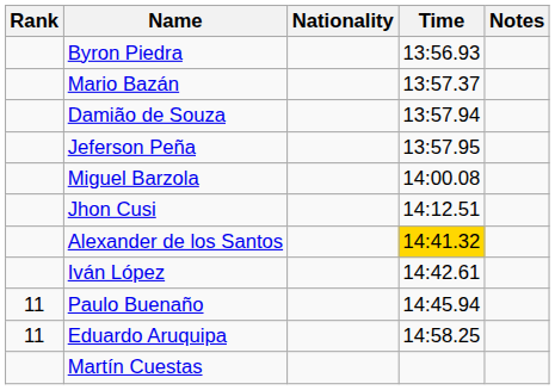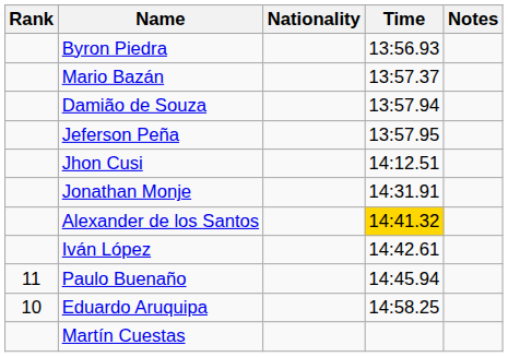- row: Miguel Barzola | 14:00.08
+ row: Jonathan Monje | 14:31.91
Eduardo Aruquipa | Rank: 11 -> 10
